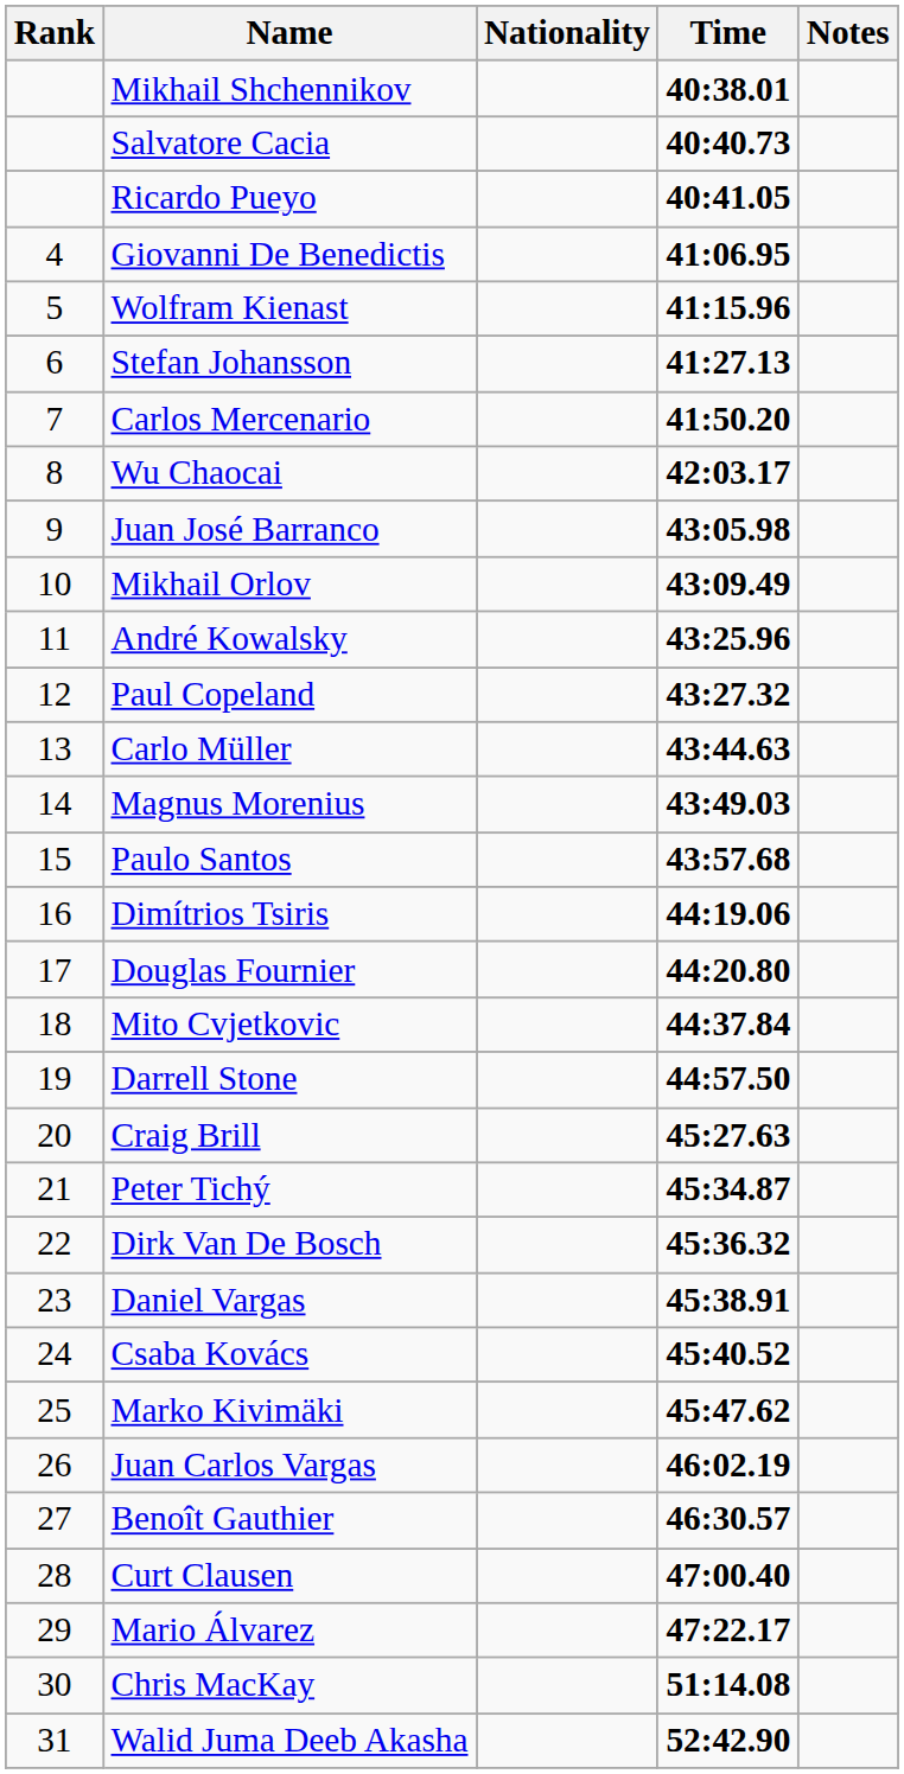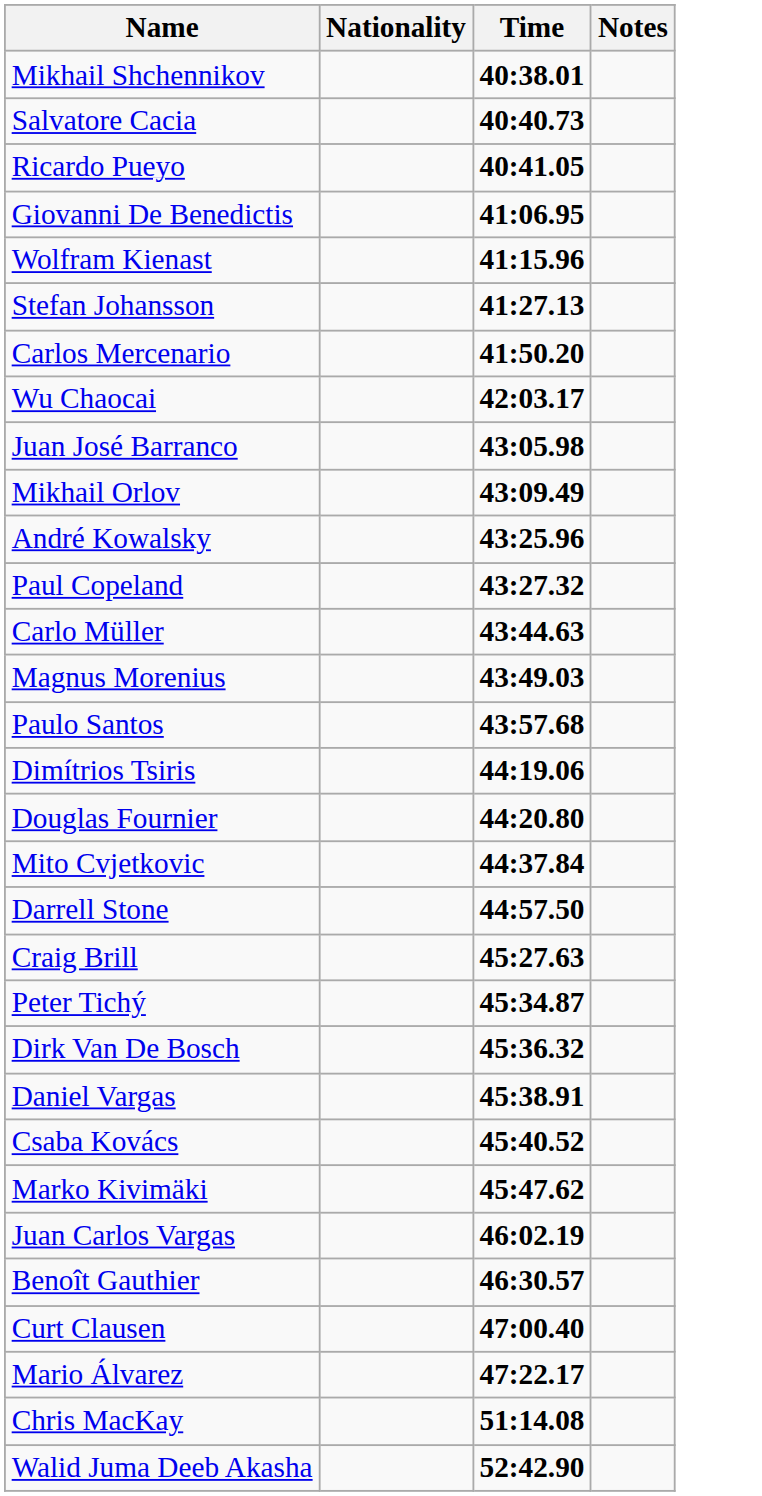- column: Rank | 4 | 5 | 6 | 7 | 8 | 9 | 10 | 11 | 12 | 13 | 14 | 15 | 16 | 17 | 18 | 19 | 20 | 21 | 22 | 23 | 24 | 25 | 26 | 27 | 28 | 29 | 30 | 31
